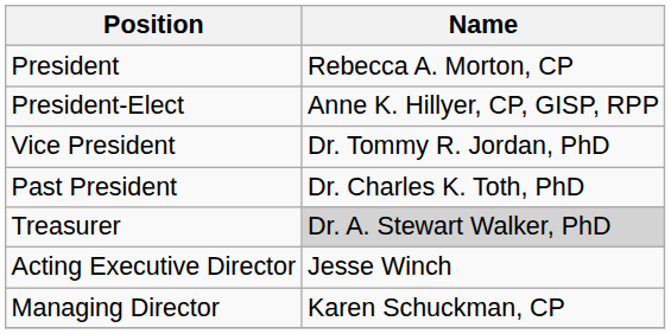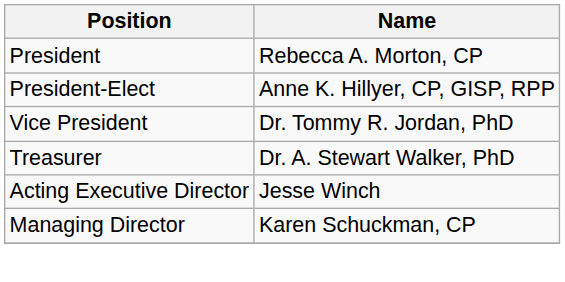- row: Past President | Dr. Charles K. Toth, PhD
Treasurer | Name: lightgrey background -> no background
